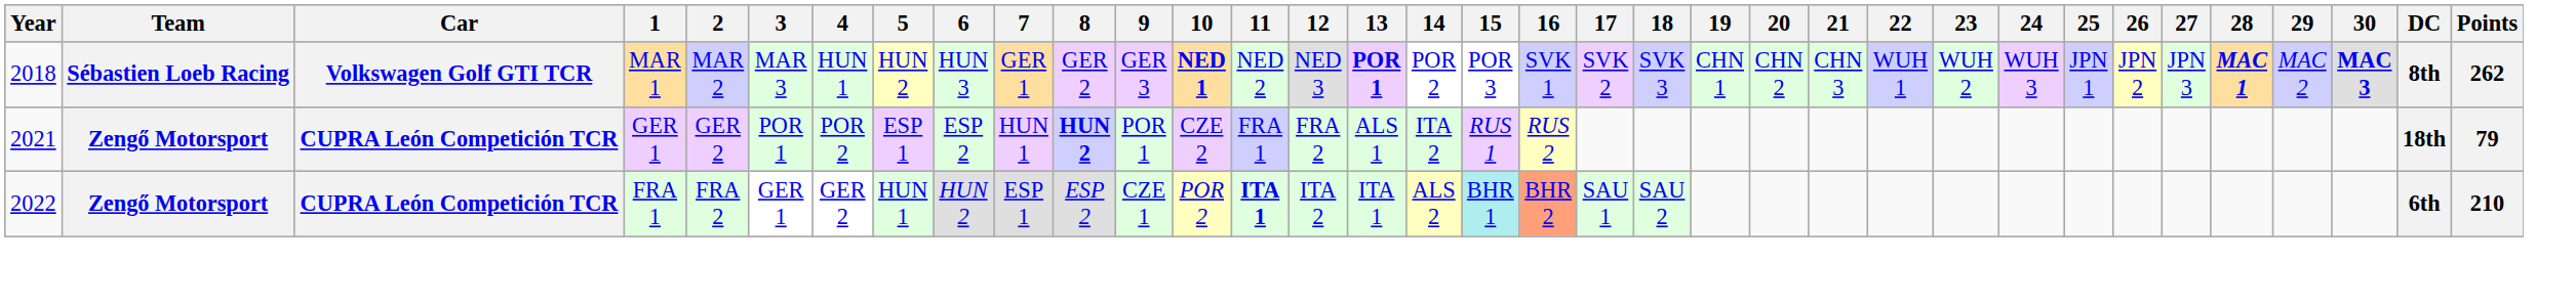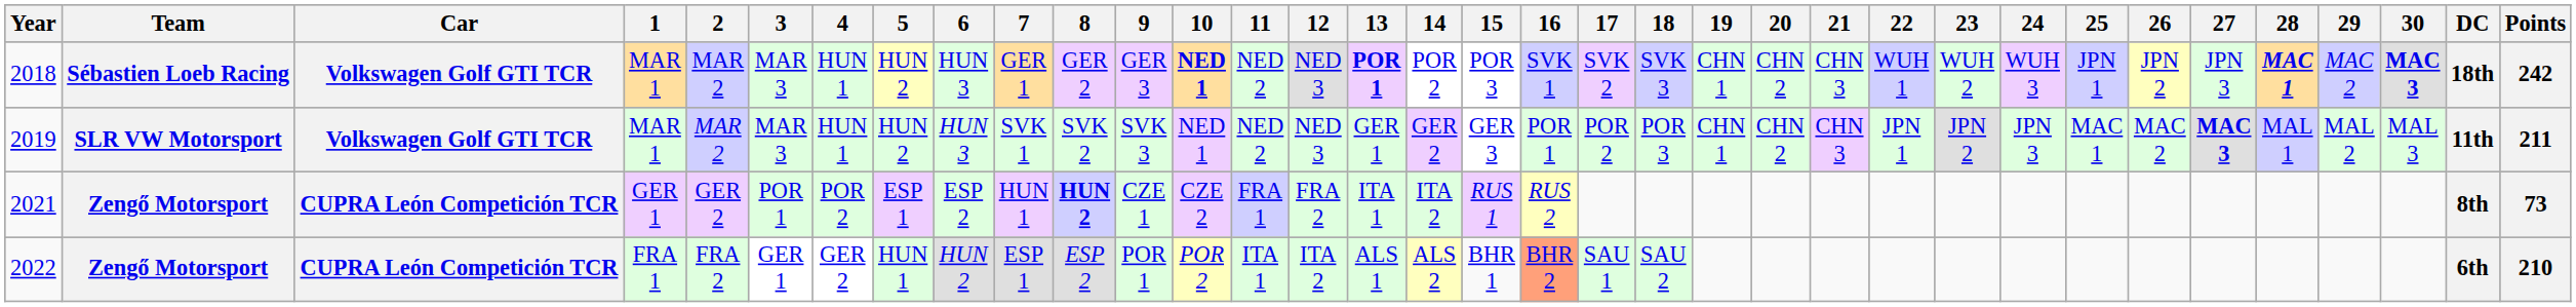2018 | DC: 8th -> 18th
2018 | Points: 262 -> 242
+ row: 2019 | SLR VW Motorsport | Volkswagen Golf GTI TCR | MAR 1 | MAR 2 | MAR 3 | HUN 1 | HUN 2 | HUN 3 | SVK 1 | SVK 2 | SVK 3 | NED 1 | NED 2 | NED 3 | GER 1 | GER 2 | GER 3 | POR 1 | POR 2 | POR 3 | CHN 1 | CHN 2 | CHN 3 | JPN 1 | JPN 2 | JPN 3 | MAC 1 | MAC 2 | MAC 3 | MAL 1 | MAL 2 | MAL 3 | 11th | 211
2021 | 9: POR 1 -> CZE 1
2021 | 13: ALS 1 -> ITA 1
2021 | DC: 18th -> 8th
2021 | Points: 79 -> 73
2022 | 9: CZE 1 -> POR 1
2022 | 11: bold -> normal
2022 | 13: ITA 1 -> ALS 1
2022 | 15: paleturquoise background -> no background
